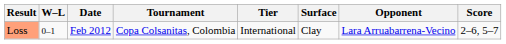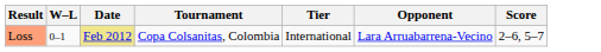- column: Surface | Clay
Loss | Date: no background -> khaki background
